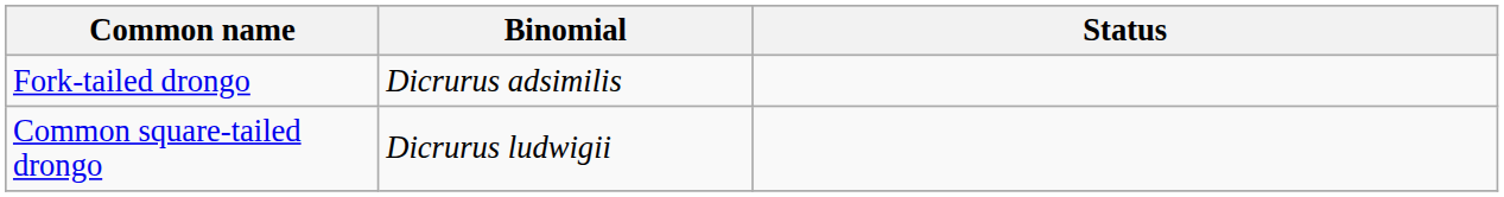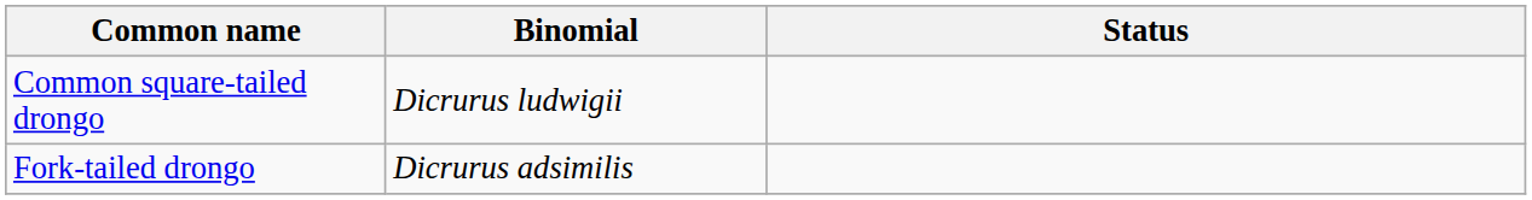rows swapped: Common square-tailed drongo <-> Fork-tailed drongo
